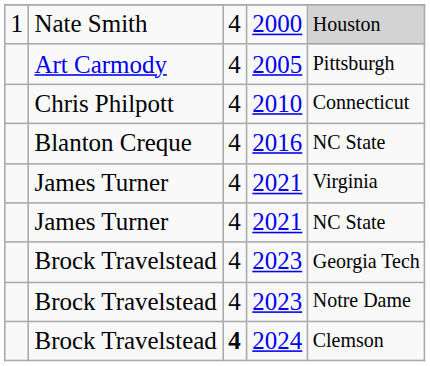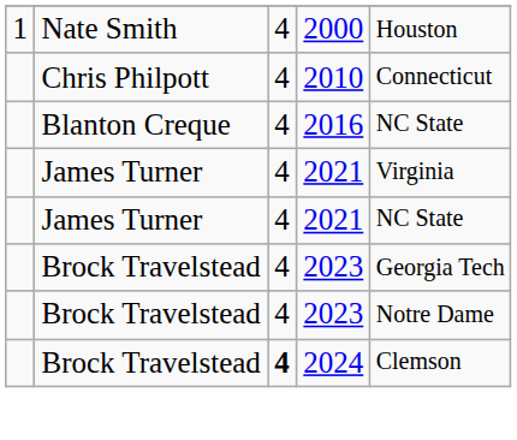2000 | column 5: lightgrey background -> no background
- row: Art Carmody | 4 | 2005 | Pittsburgh
